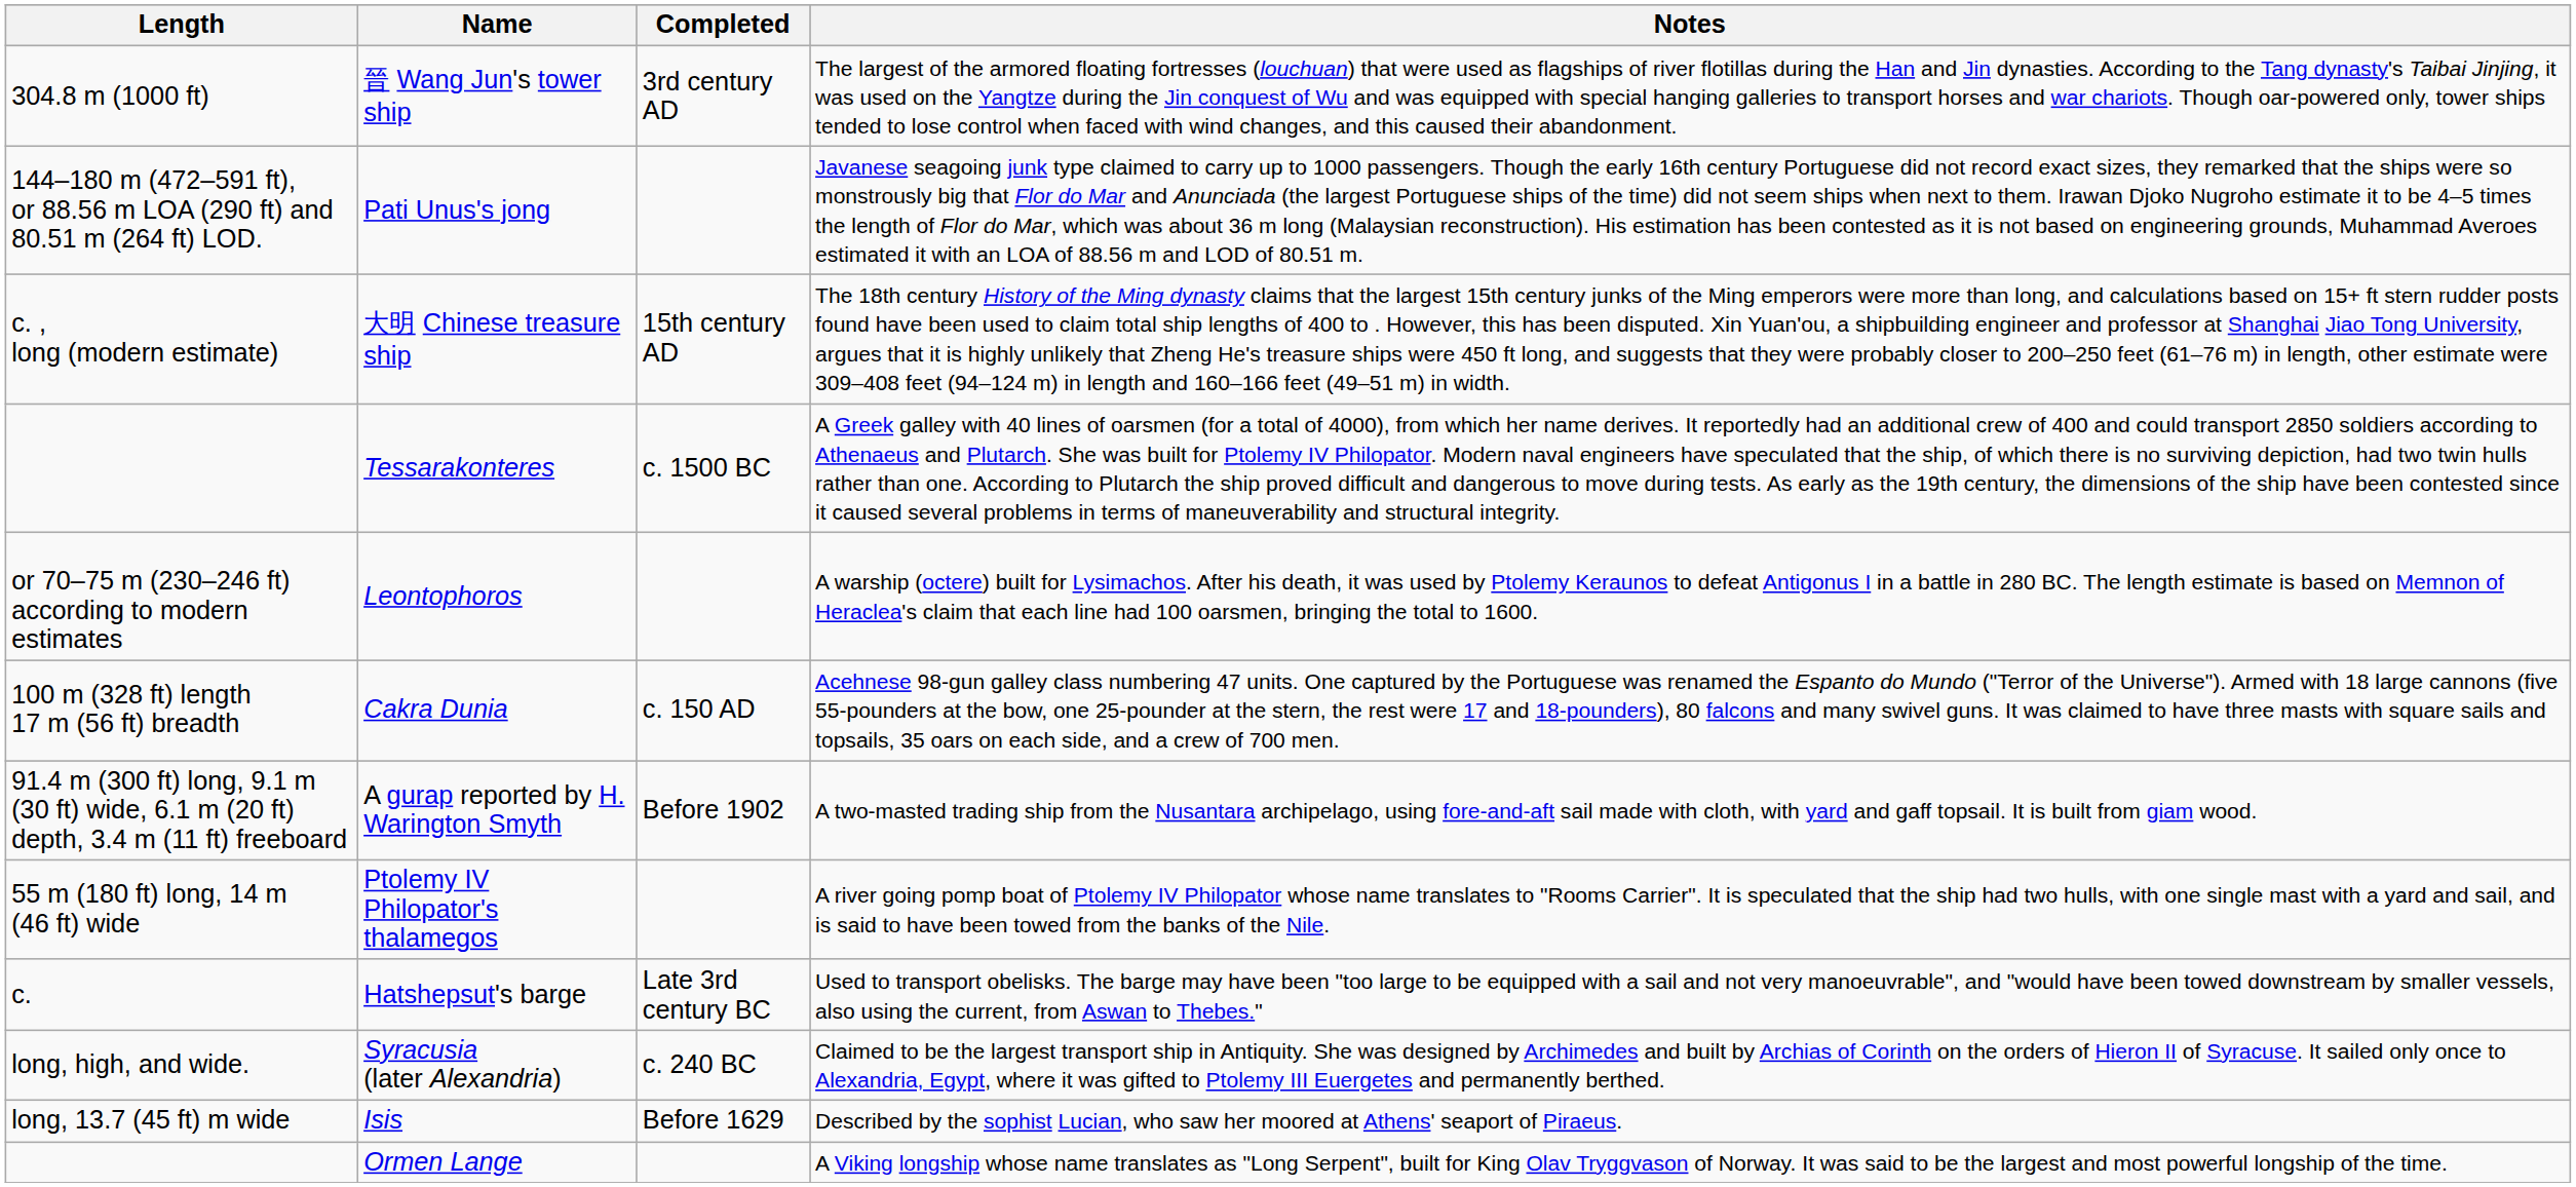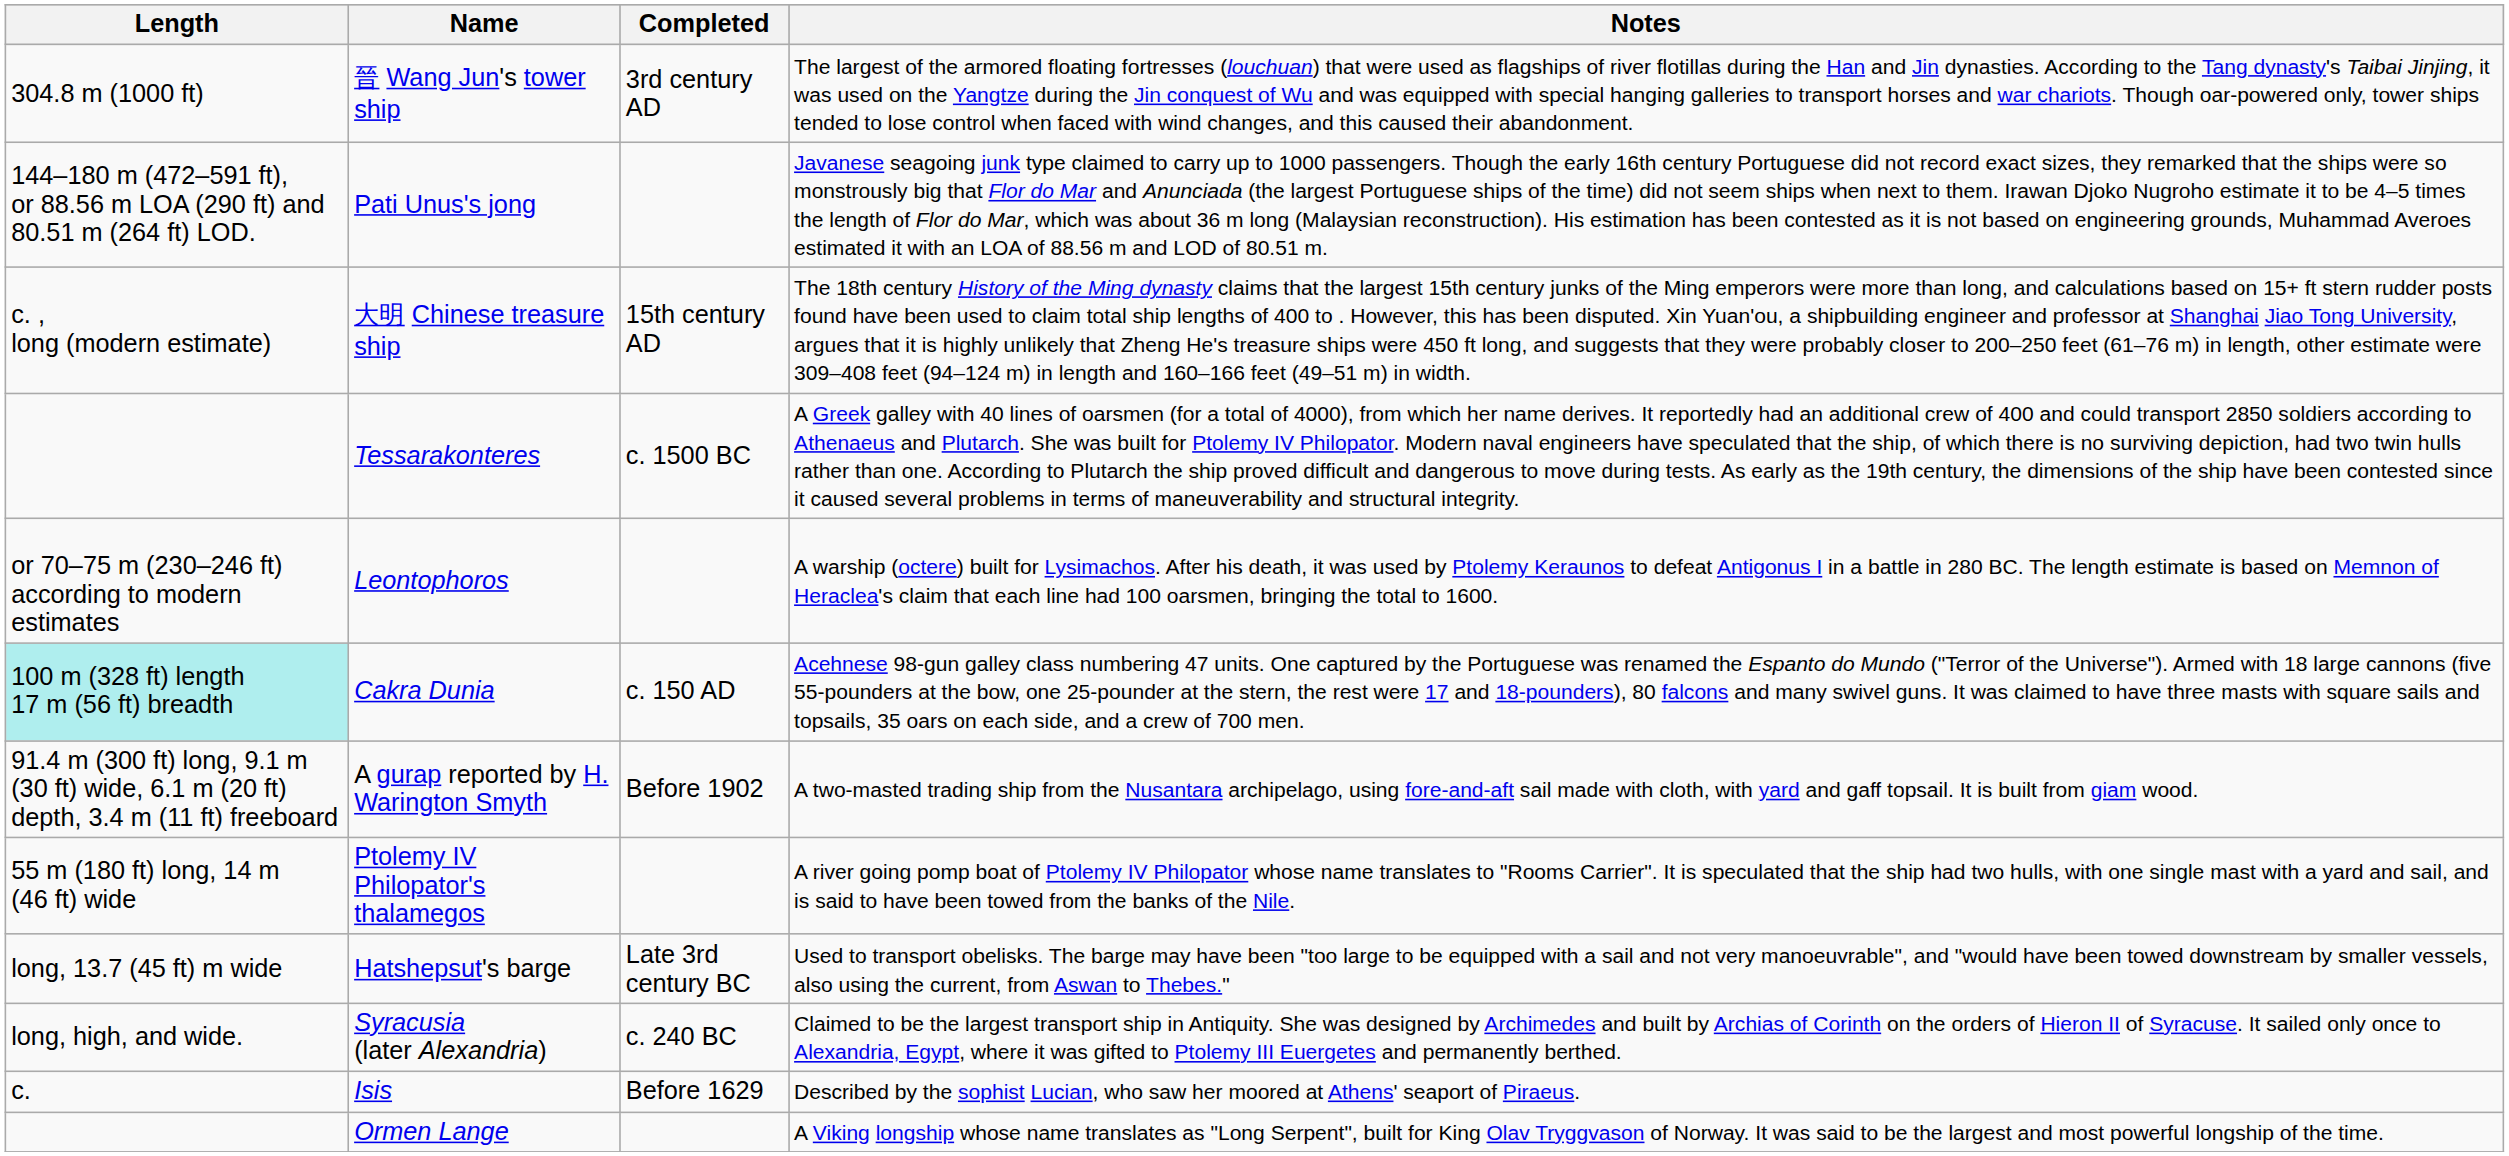Cakra Dunia | Length: no background -> paleturquoise background
Hatshepsut's barge | Length: c. -> long, 13.7 (45 ft) m wide
Isis | Length: long, 13.7 (45 ft) m wide -> c.
